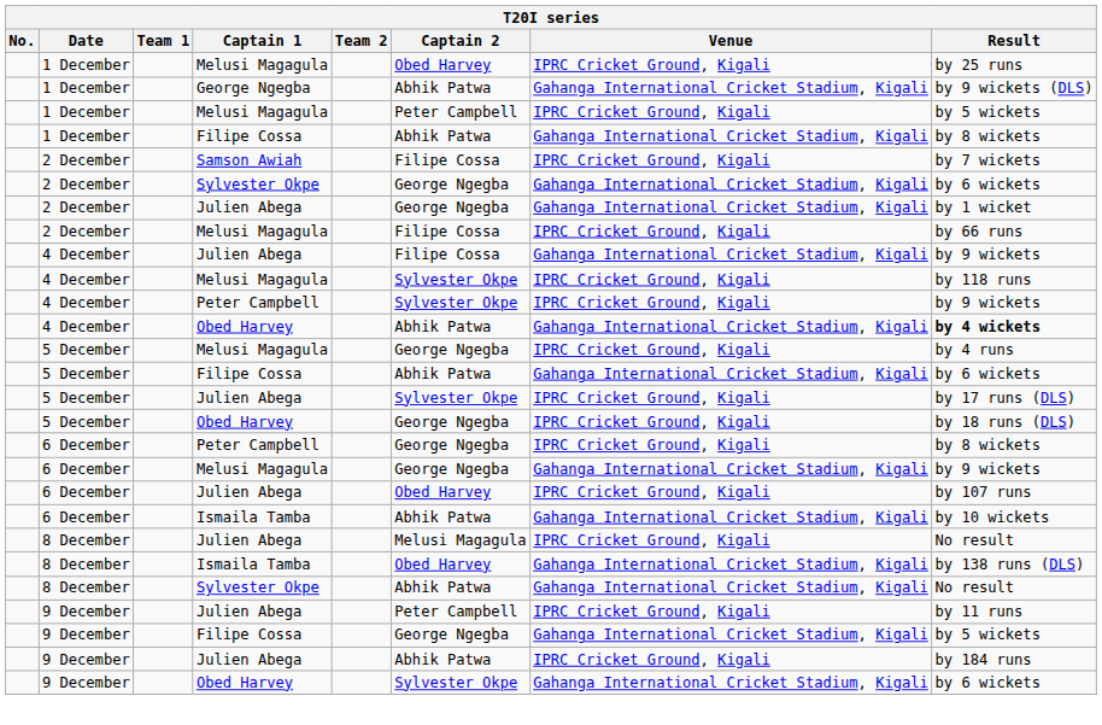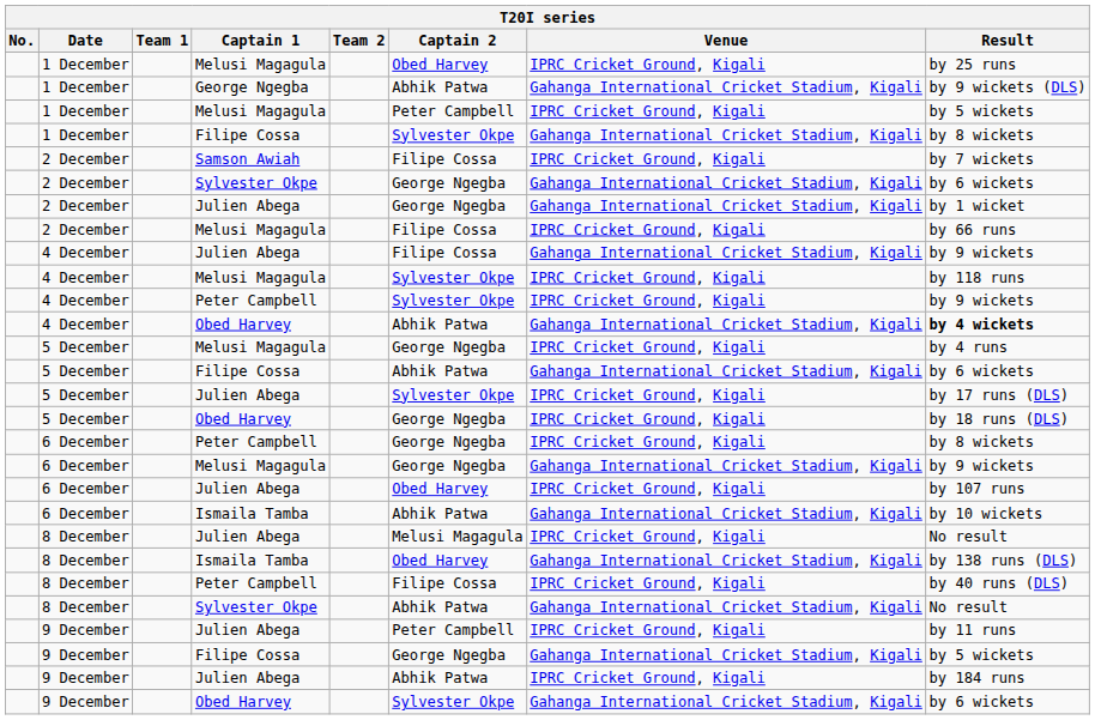1 December / Filipe Cossa | Captain 2: Abhik Patwa -> Sylvester Okpe
+ row: 8 December | Peter Campbell | Filipe Cossa | IPRC Cricket Ground, Kigali | by 40 runs (DLS)
